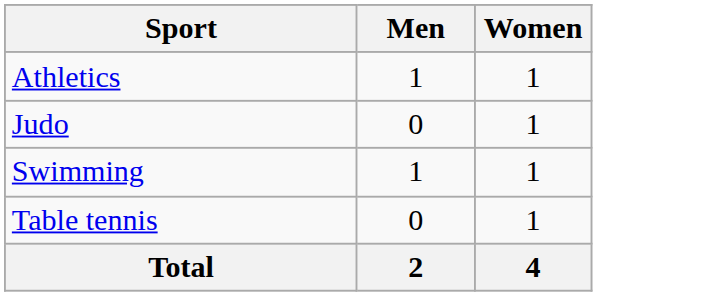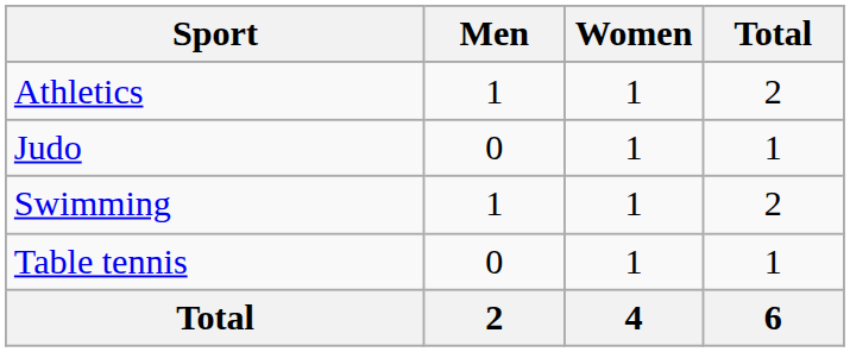+ column: Total | 2 | 1 | 2 | 1 | 6
